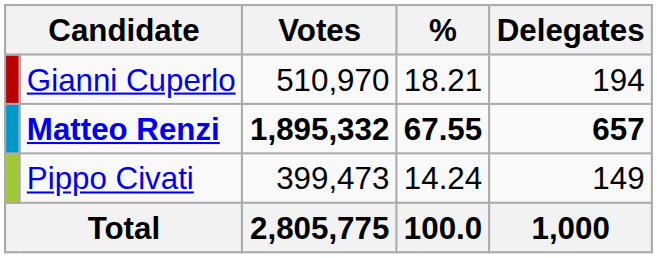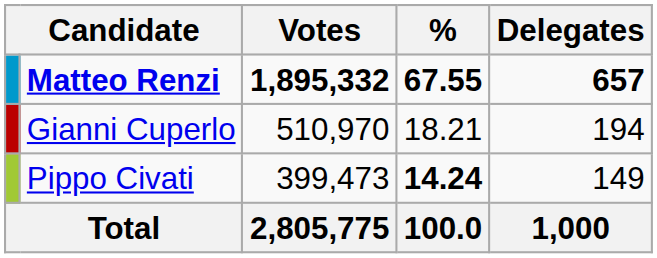rows swapped: Matteo Renzi <-> Gianni Cuperlo
Pippo Civati | %: normal -> bold
